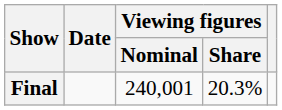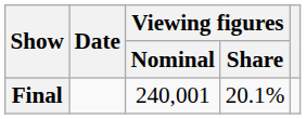Final | Viewing figures / Share: 20.3% -> 20.1%
